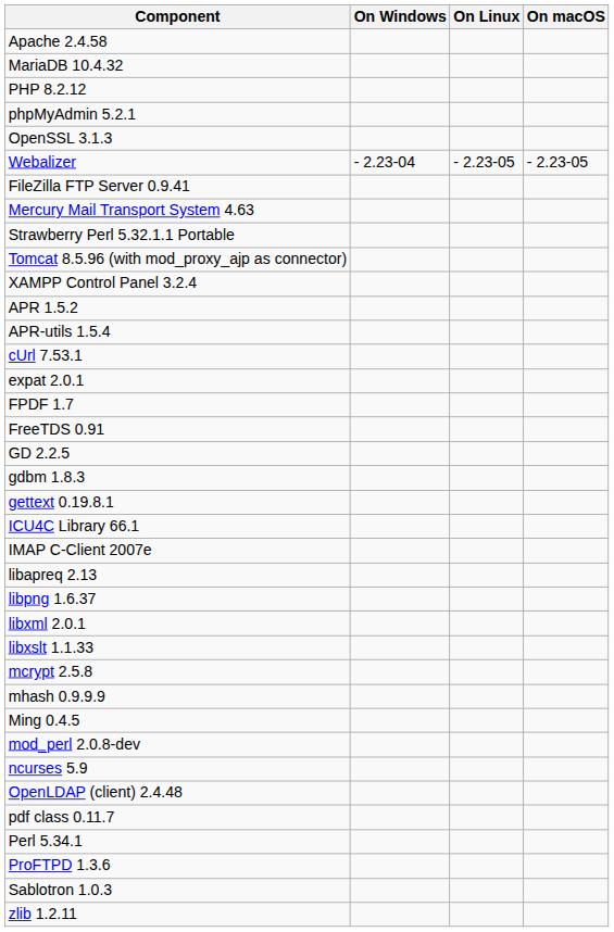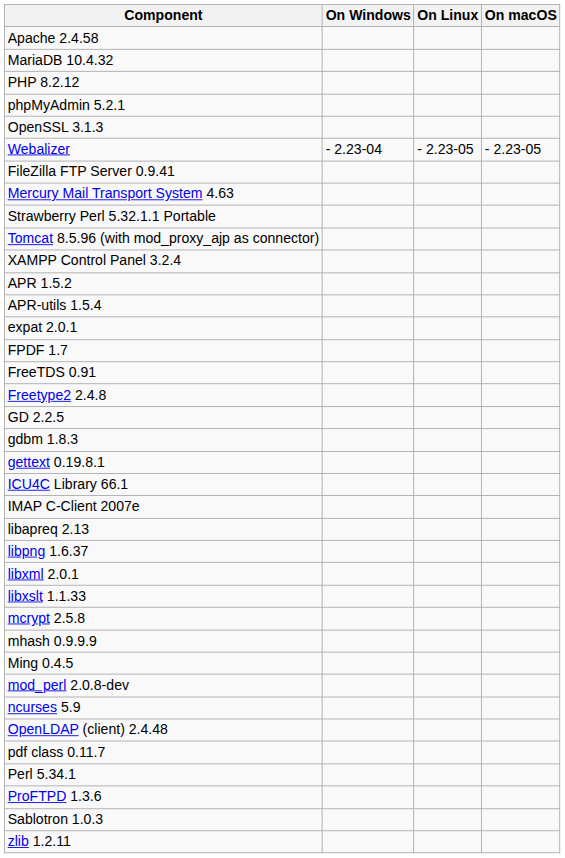- row: cUrl 7.53.1
+ row: Freetype2 2.4.8
